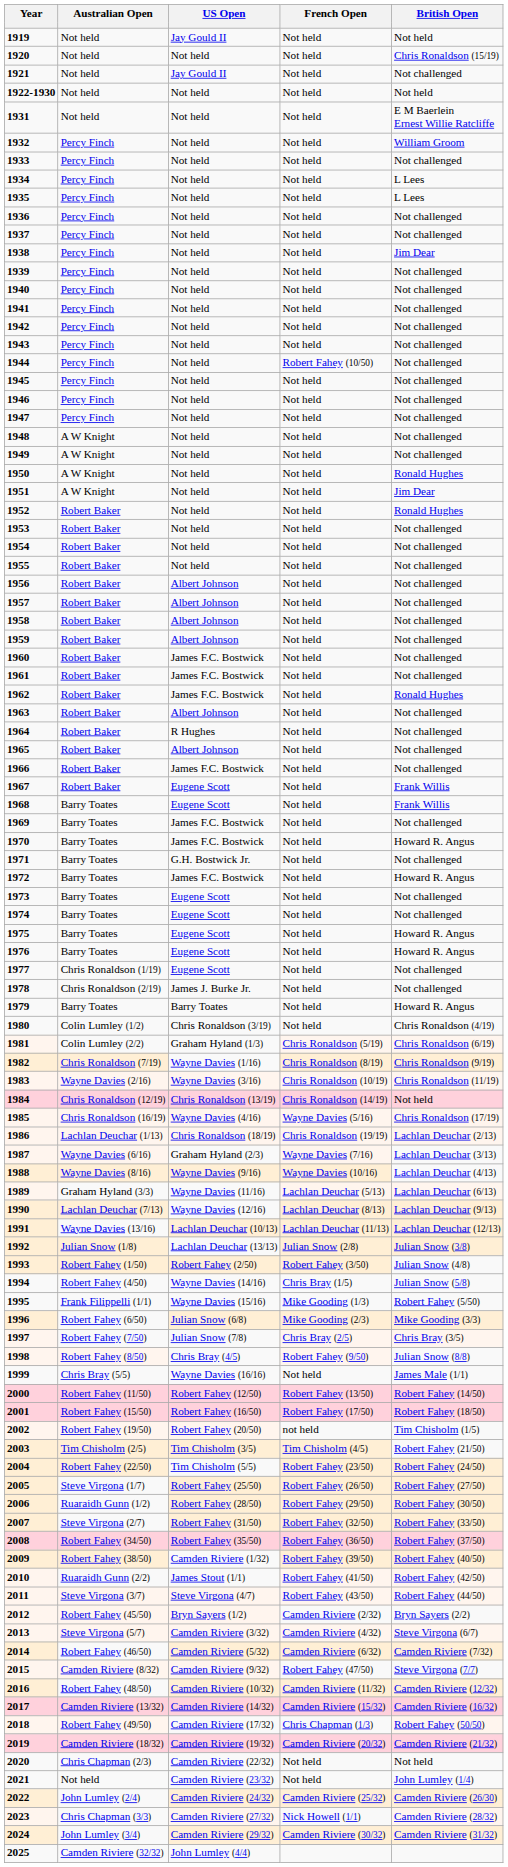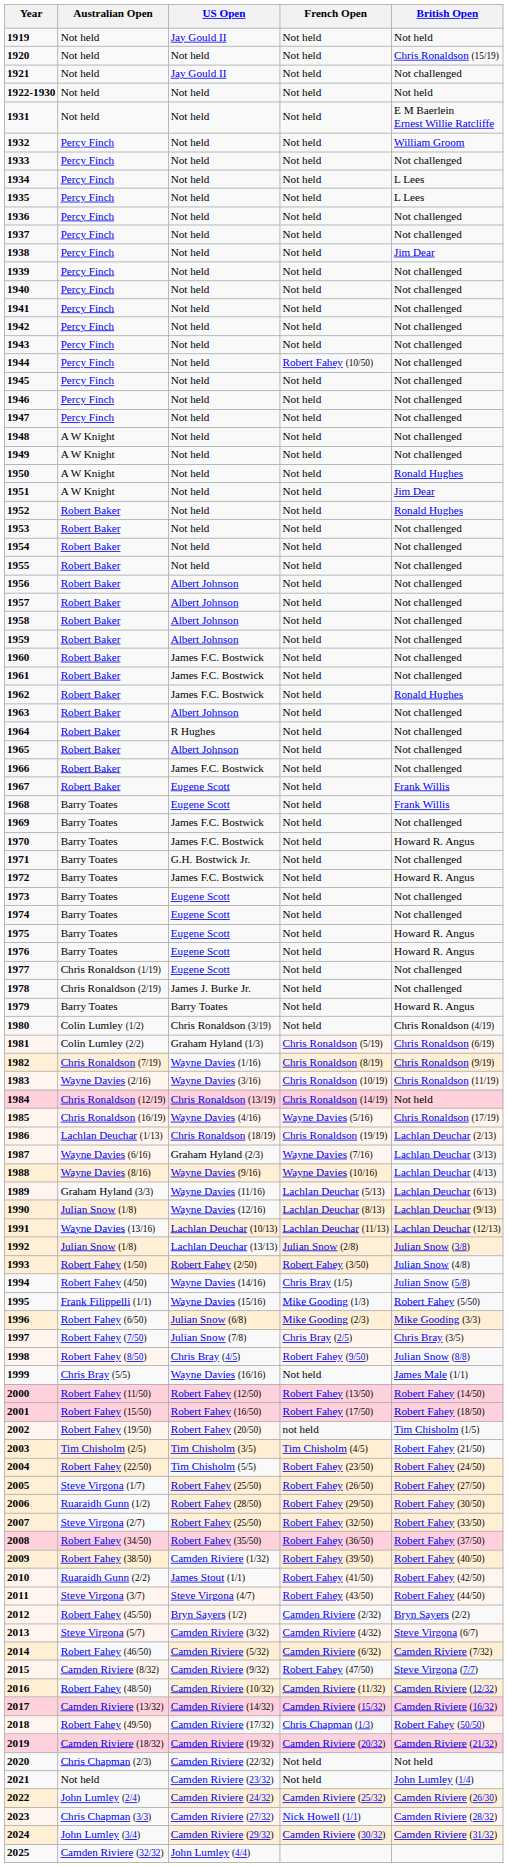1990 | Australian Open: Lachlan Deuchar (7/13) -> Julian Snow (1/8)
2007 | US Open: Robert Fahey (31/50) -> Robert Fahey (25/50)
